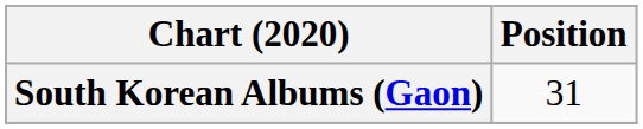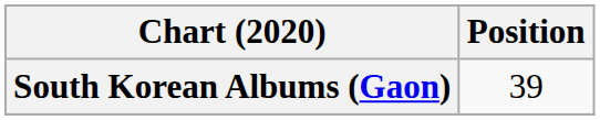South Korean Albums (Gaon) | Position: 31 -> 39
